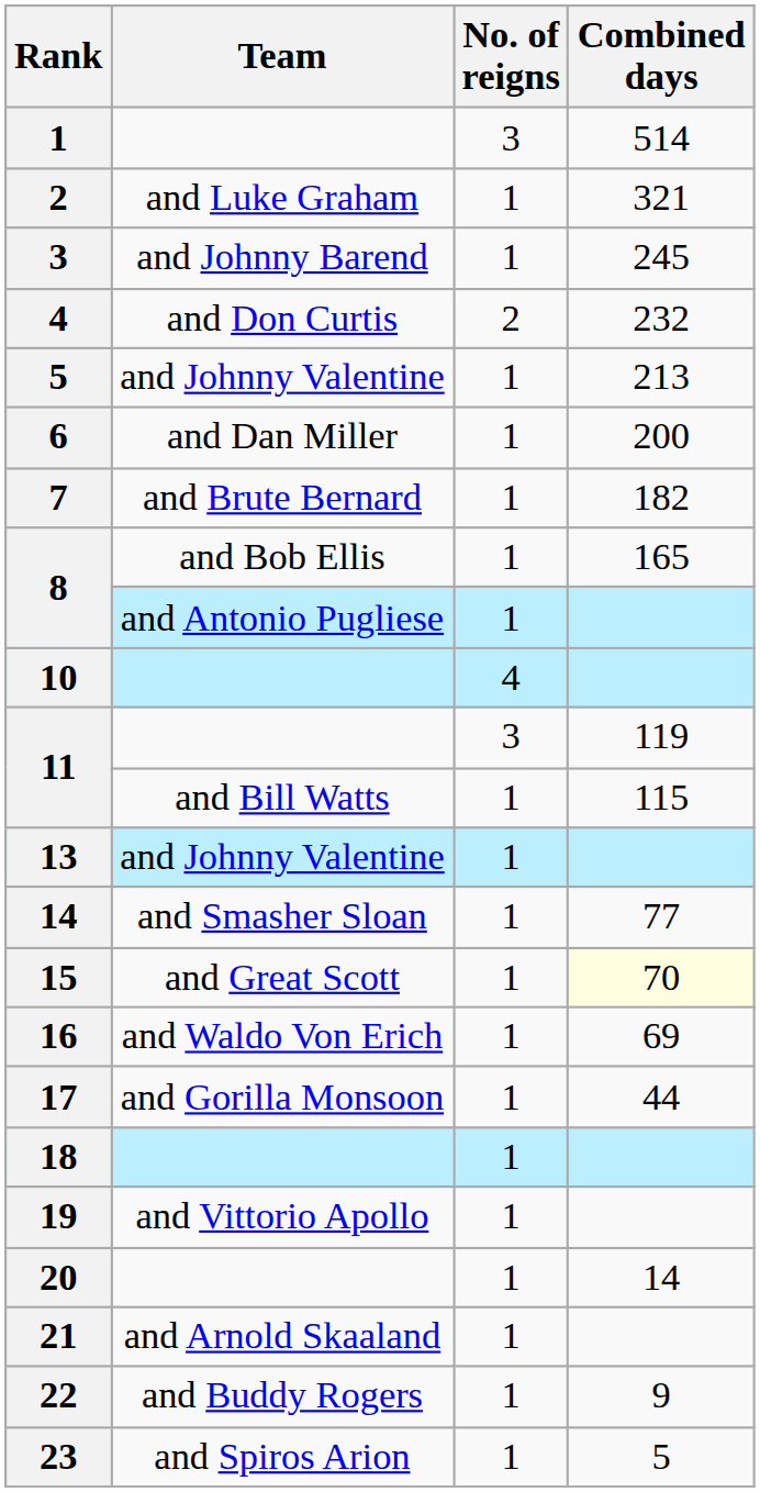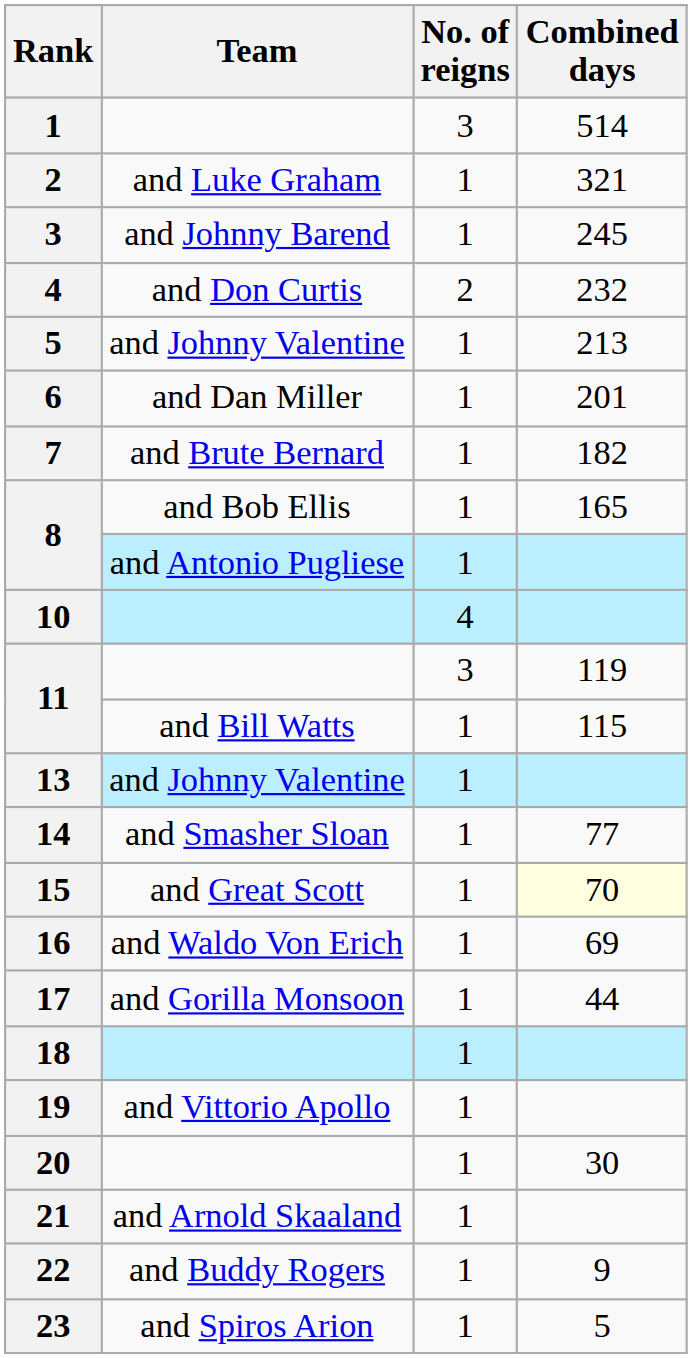6 | Combined days: 200 -> 201
20 | Combined days: 14 -> 30
